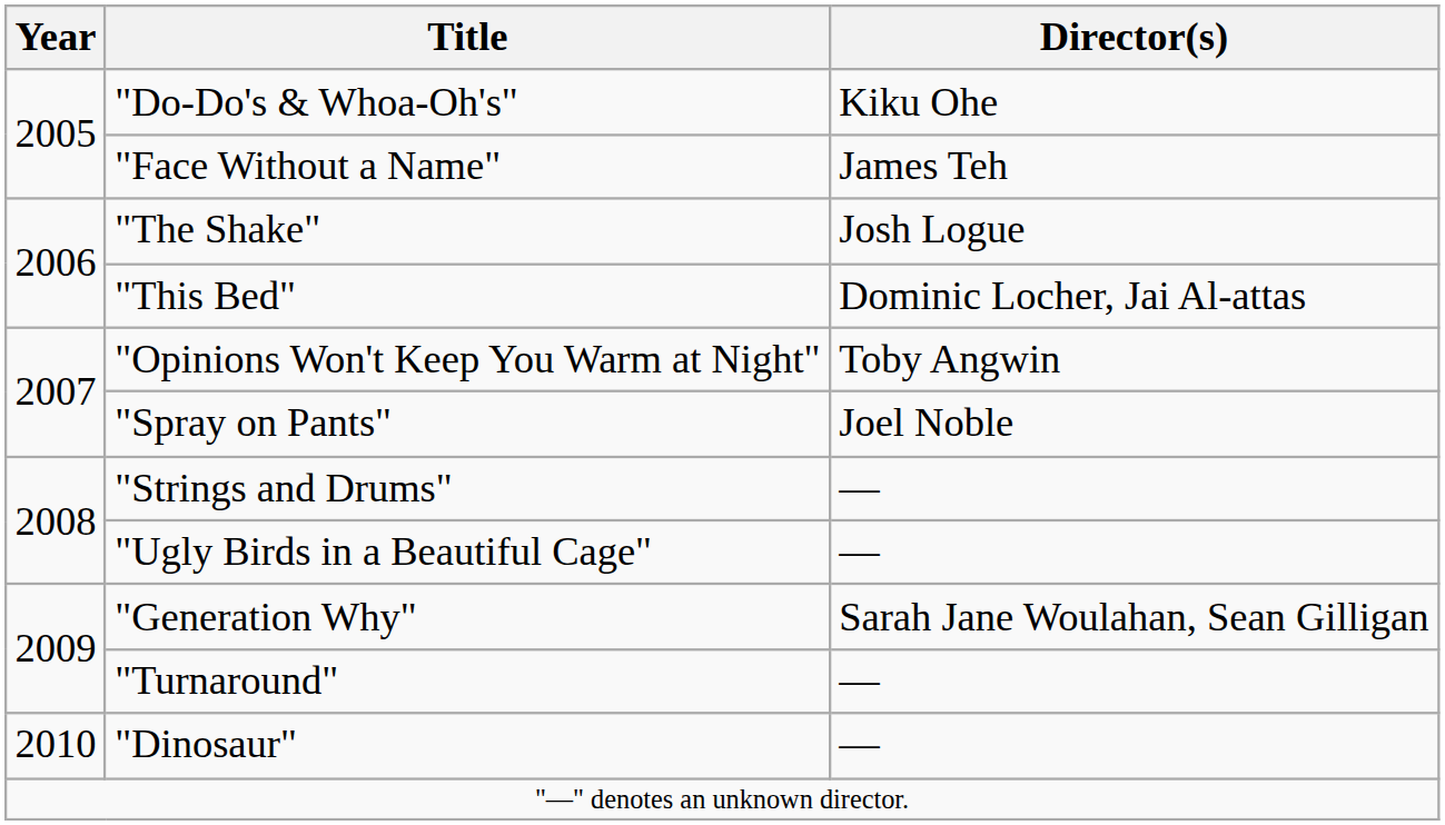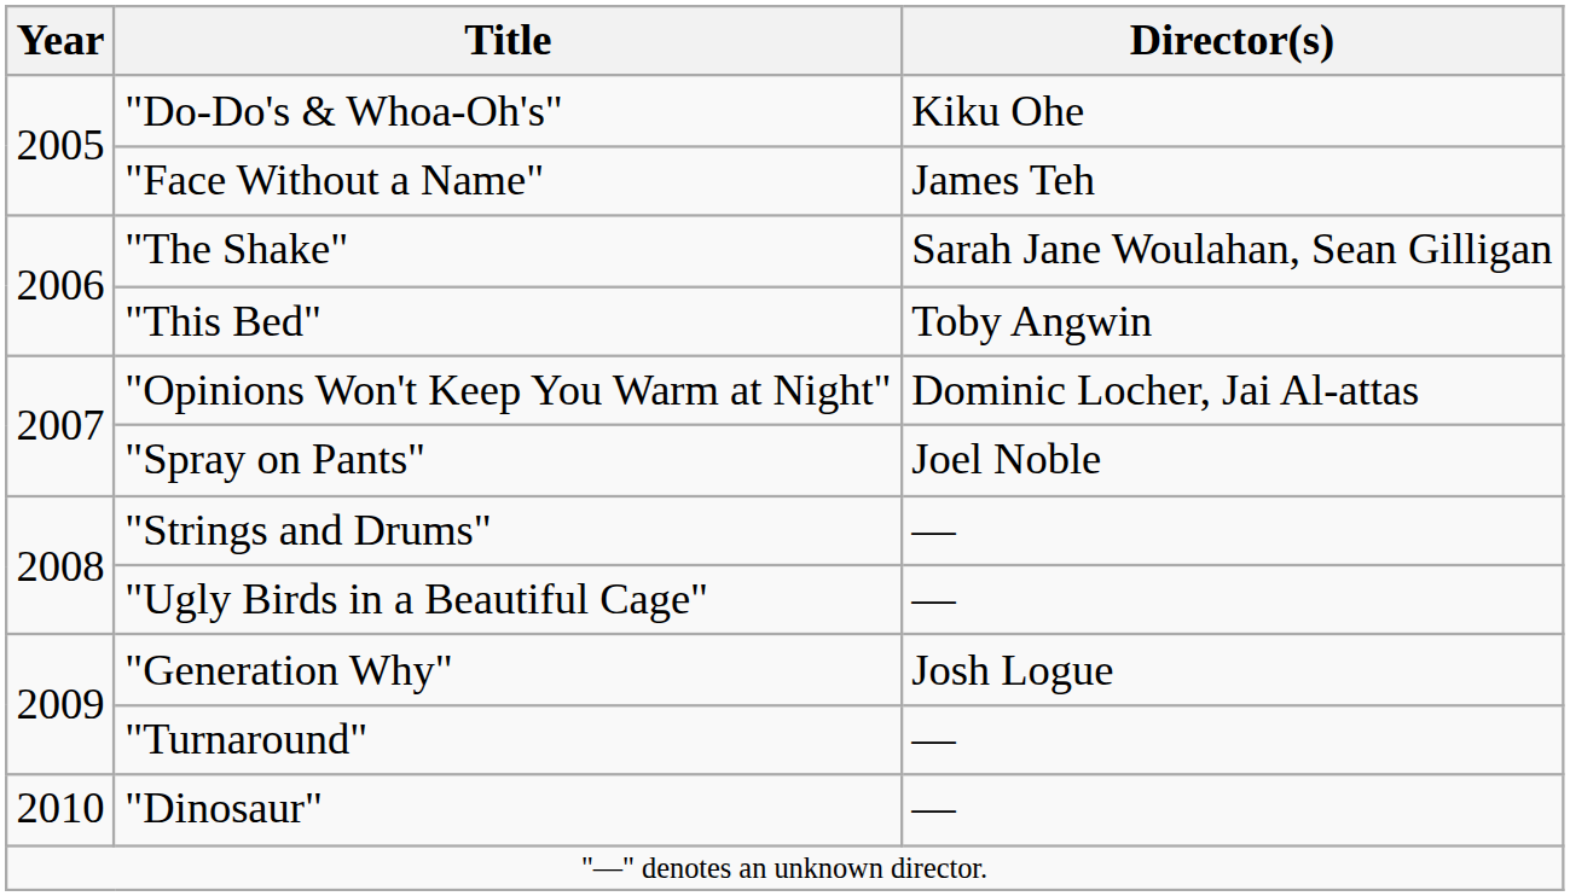"The Shake" | Director(s): Josh Logue -> Sarah Jane Woulahan, Sean Gilligan
"This Bed" | Director(s): Dominic Locher, Jai Al-attas -> Toby Angwin
"Opinions Won't Keep You Warm at Night" | Director(s): Toby Angwin -> Dominic Locher, Jai Al-attas
"Generation Why" | Director(s): Sarah Jane Woulahan, Sean Gilligan -> Josh Logue
